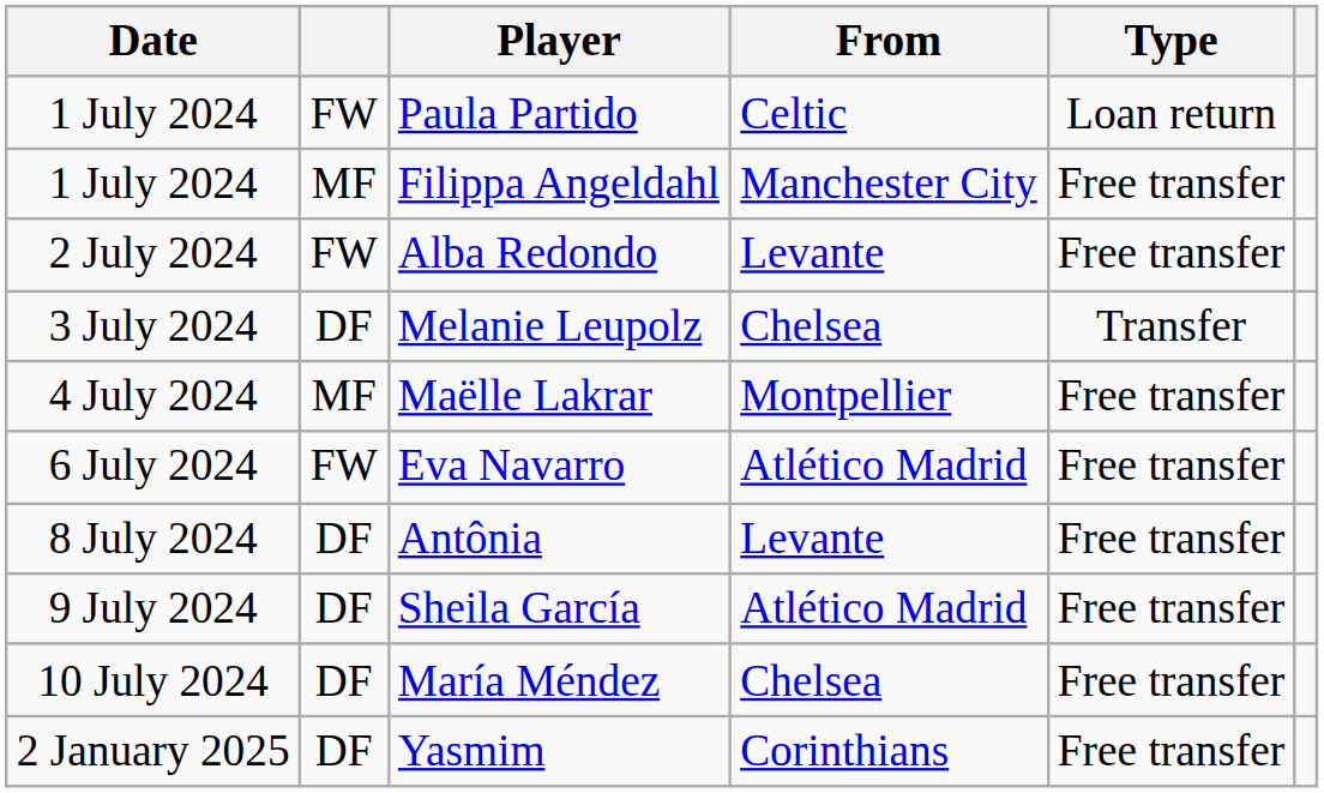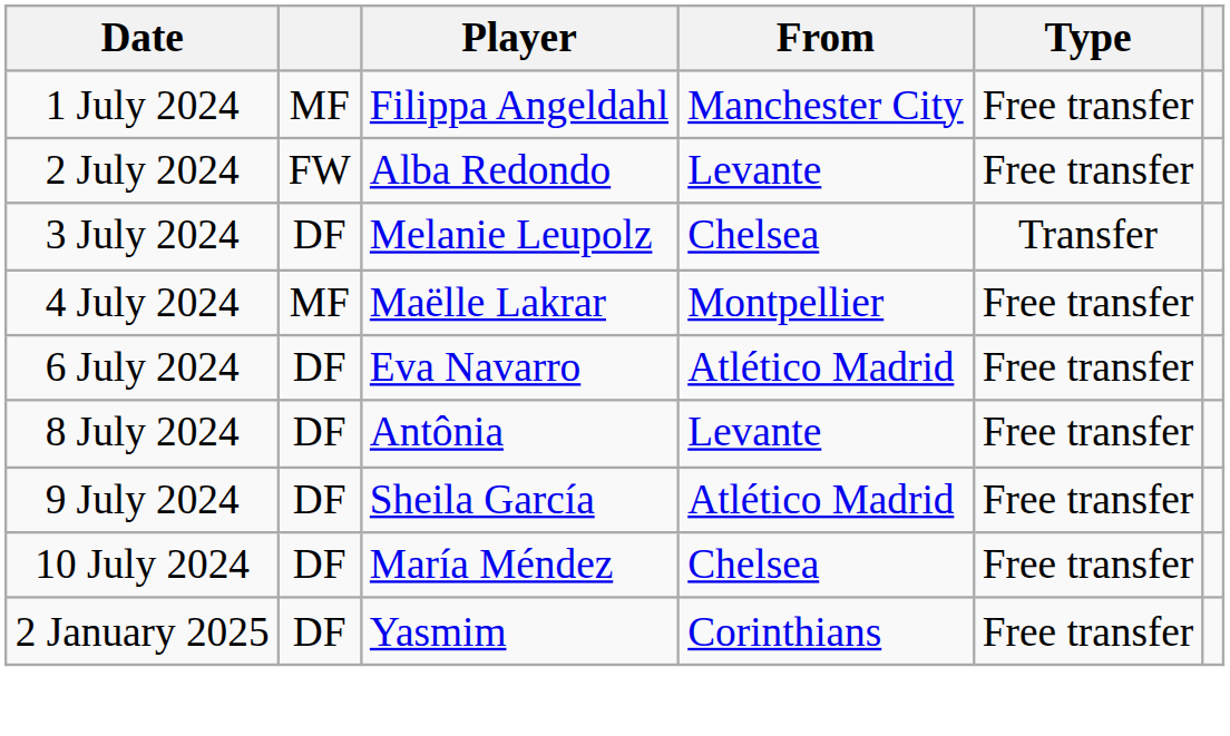- row: 1 July 2024 | FW | Paula Partido | Celtic | Loan return
Eva Navarro | column 2: FW -> DF
